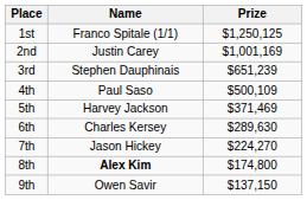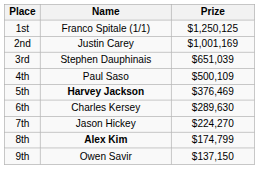3rd | Prize: $651,239 -> $651,039
5th | Name: normal -> bold
5th | Prize: $371,469 -> $376,469
8th | Prize: $174,800 -> $174,799
